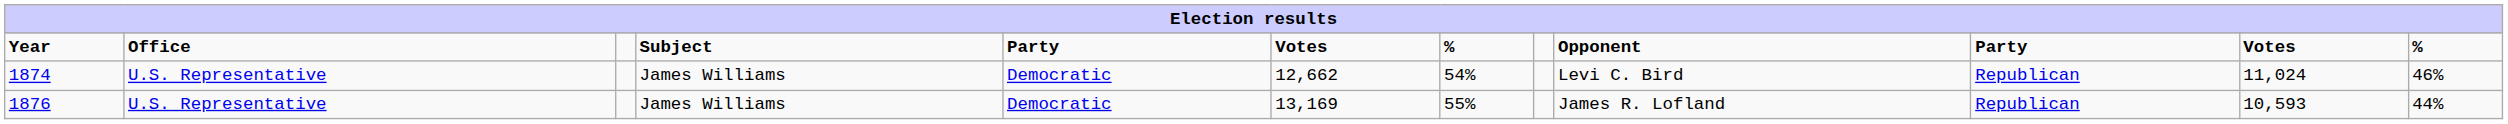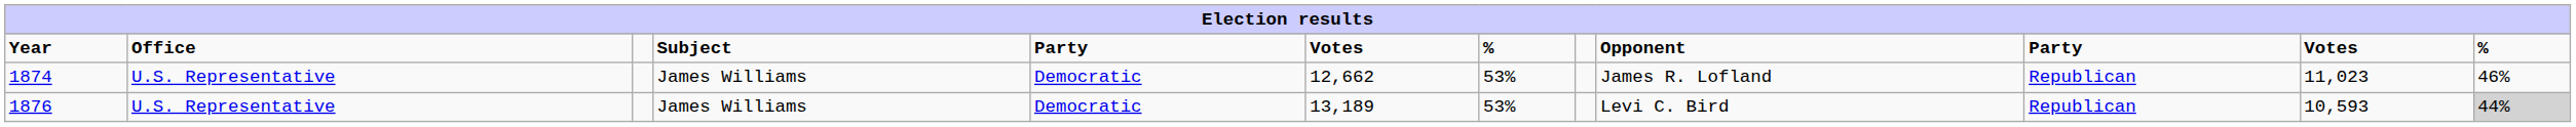1874 | column 7: 54% -> 53%
1874 | Opponent: Levi C. Bird -> James R. Lofland
1874 | column 11: 11,024 -> 11,023
1876 | column 6: 13,169 -> 13,189
1876 | column 7: 55% -> 53%
1876 | Opponent: James R. Lofland -> Levi C. Bird
1876 | column 12: no background -> lightgrey background
